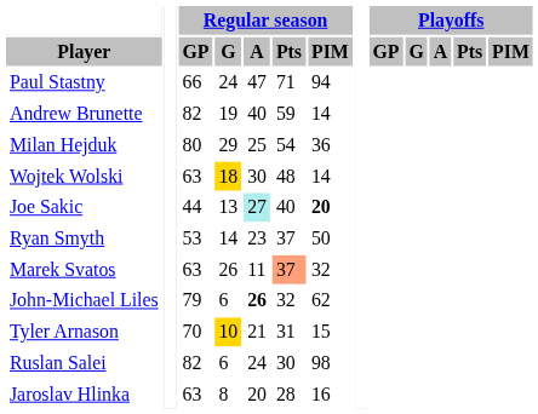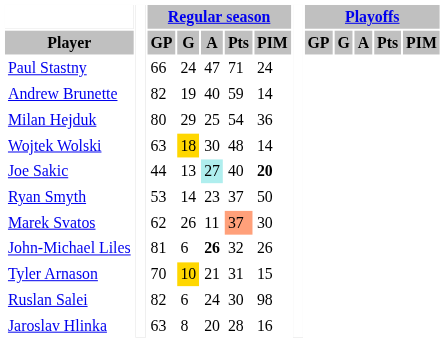Paul Stastny | Regular season / PIM: 94 -> 24
Marek Svatos | Regular season / GP: 63 -> 62
Marek Svatos | Regular season / PIM: 32 -> 30
John-Michael Liles | Regular season / GP: 79 -> 81
John-Michael Liles | Regular season / PIM: 62 -> 26
